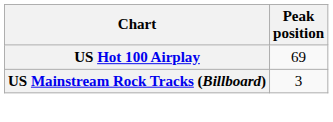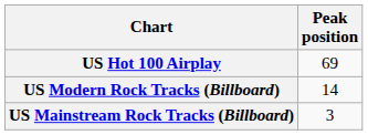+ row: US Modern Rock Tracks (Billboard) | 14
